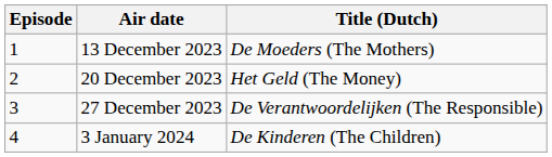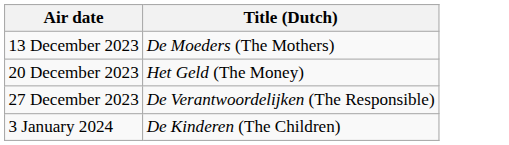- column: Episode | 1 | 2 | 3 | 4
